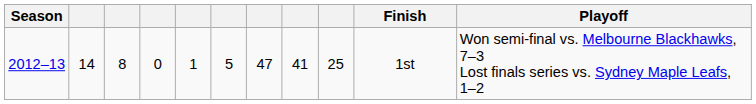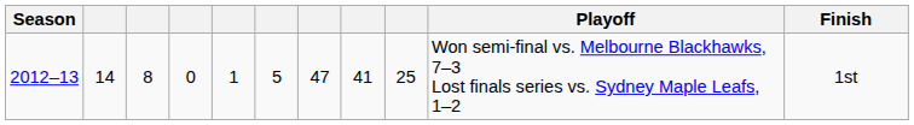columns swapped: Finish <-> Playoff
